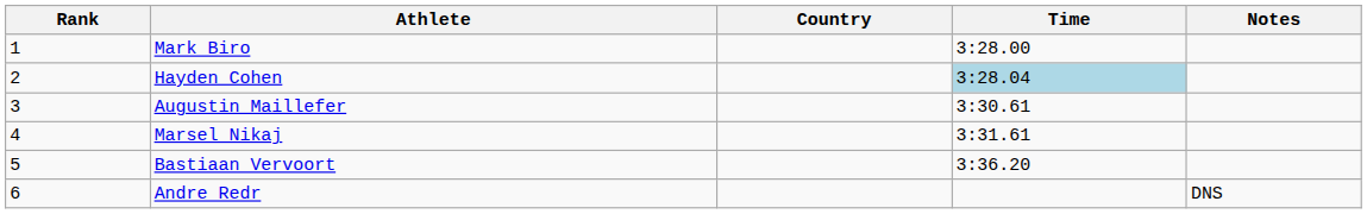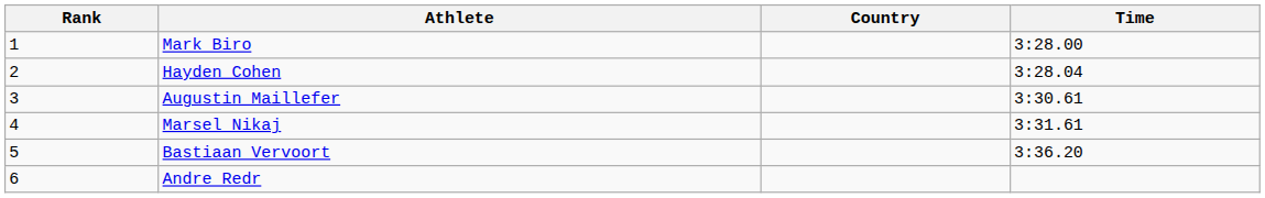- column: Notes | DNS
Hayden Cohen | Time: lightblue background -> no background
